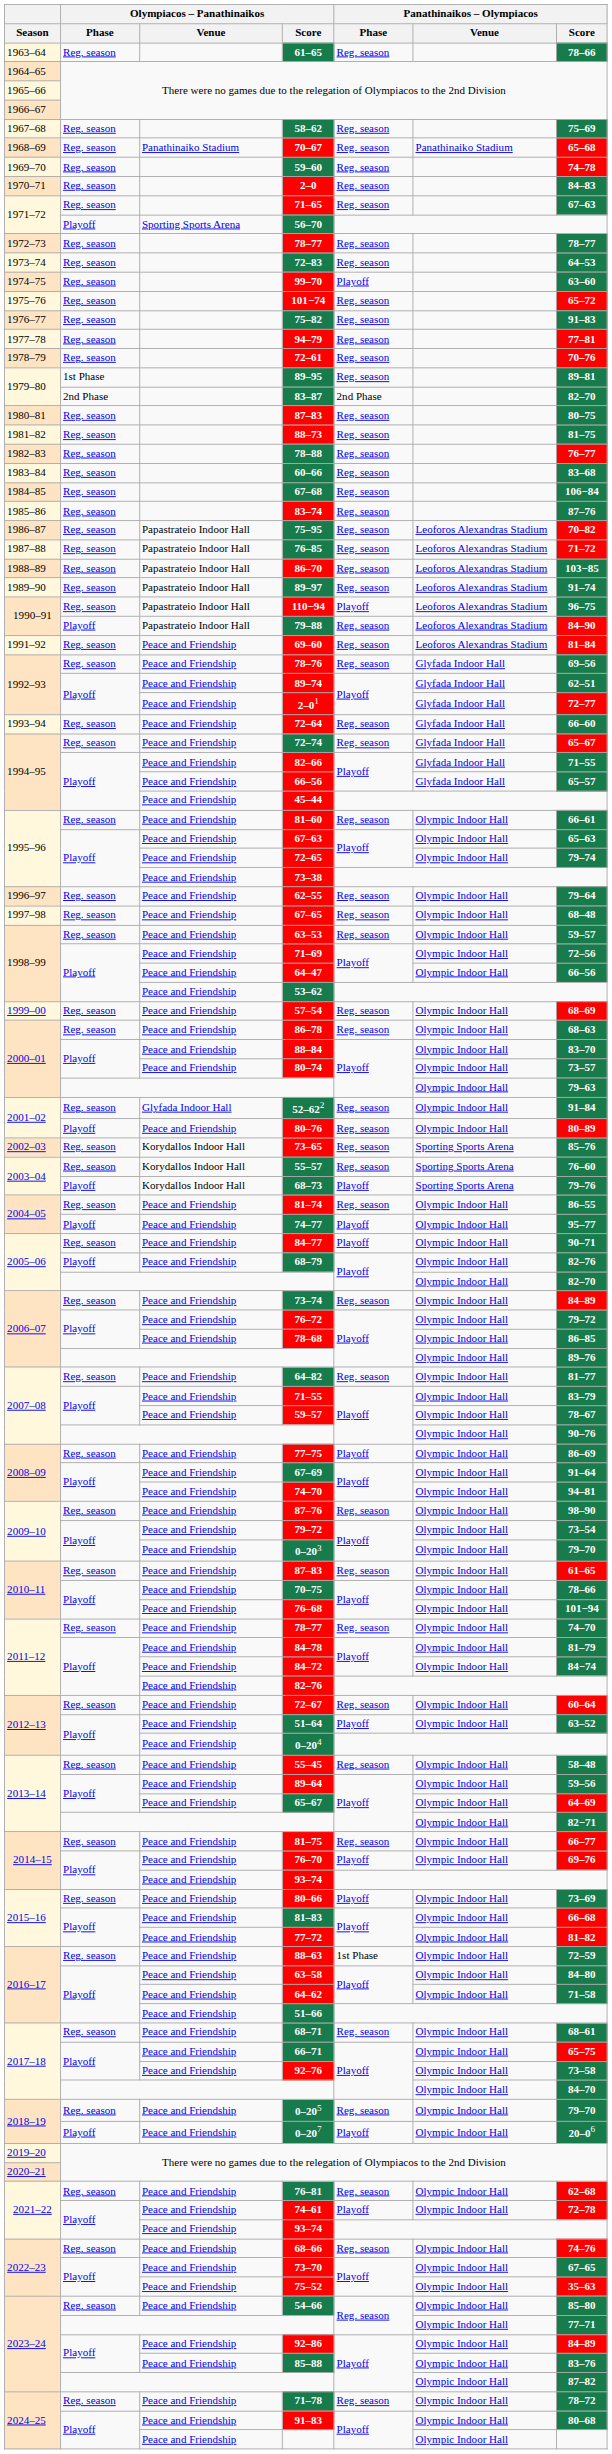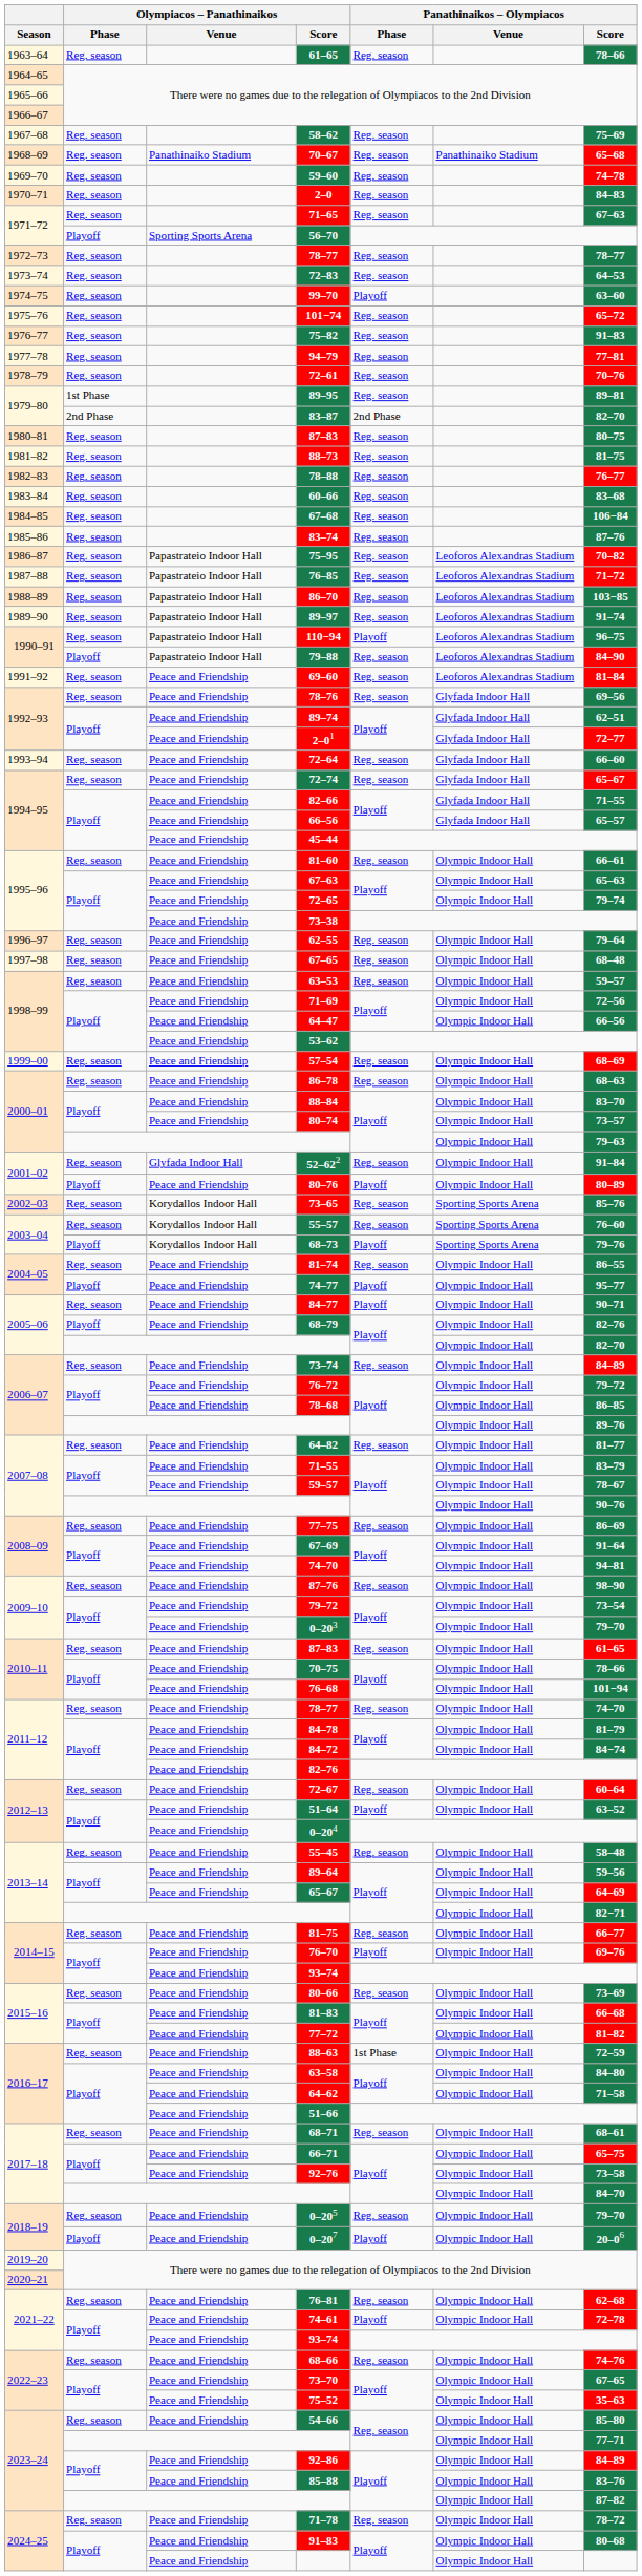80–76 | Panathinaikos – Olympiacos / Phase: Reg. season -> Playoff
77–75 | Panathinaikos – Olympiacos / Phase: Playoff -> Reg. season
80–66 | Panathinaikos – Olympiacos / Phase: Playoff -> Reg. season
